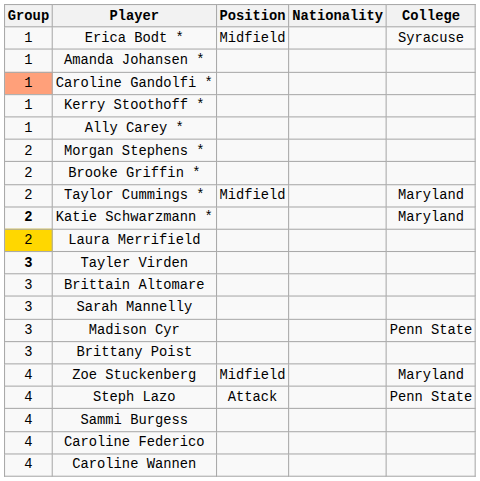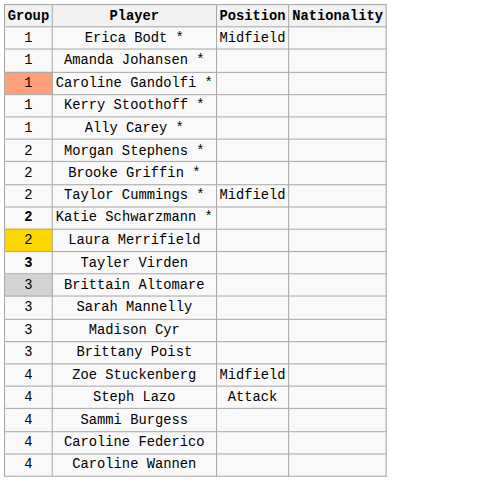- column: College | Syracuse | Maryland | Maryland | Penn State | Maryland | Penn State
Brittain Altomare | Group: no background -> lightgrey background
